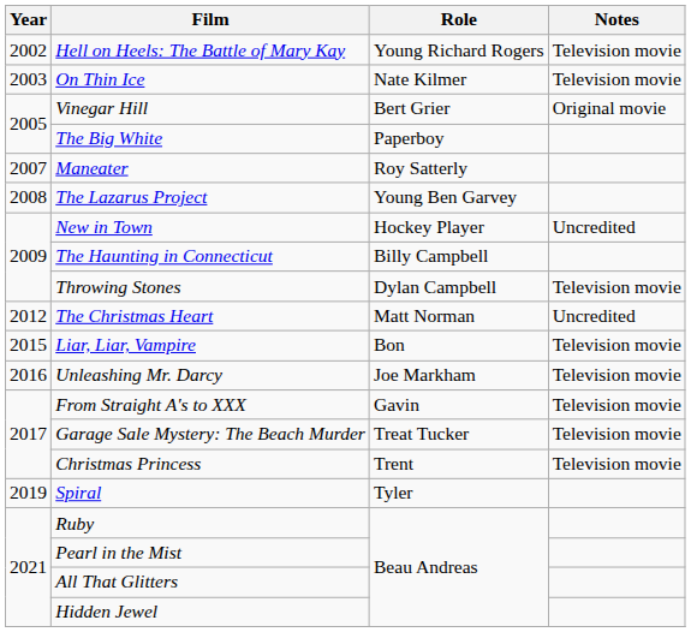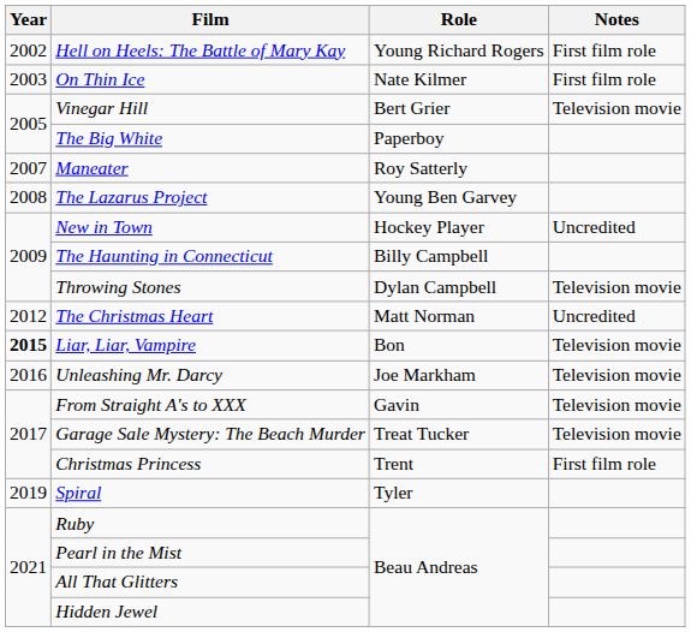Hell on Heels: The Battle of Mary Kay | Notes: Television movie -> First film role
On Thin Ice | Notes: Television movie -> First film role
Vinegar Hill | Notes: Original movie -> Television movie
Liar, Liar, Vampire | Year: normal -> bold
Christmas Princess | Notes: Television movie -> First film role
